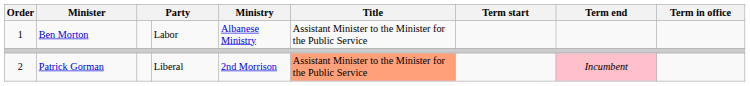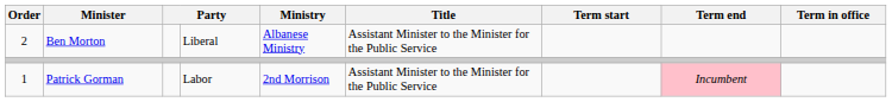Ben Morton | Order: 1 -> 2
Ben Morton | column 4: Labor -> Liberal
Patrick Gorman | Order: 2 -> 1
Patrick Gorman | column 4: Liberal -> Labor
Patrick Gorman | Title: lightsalmon background -> no background
